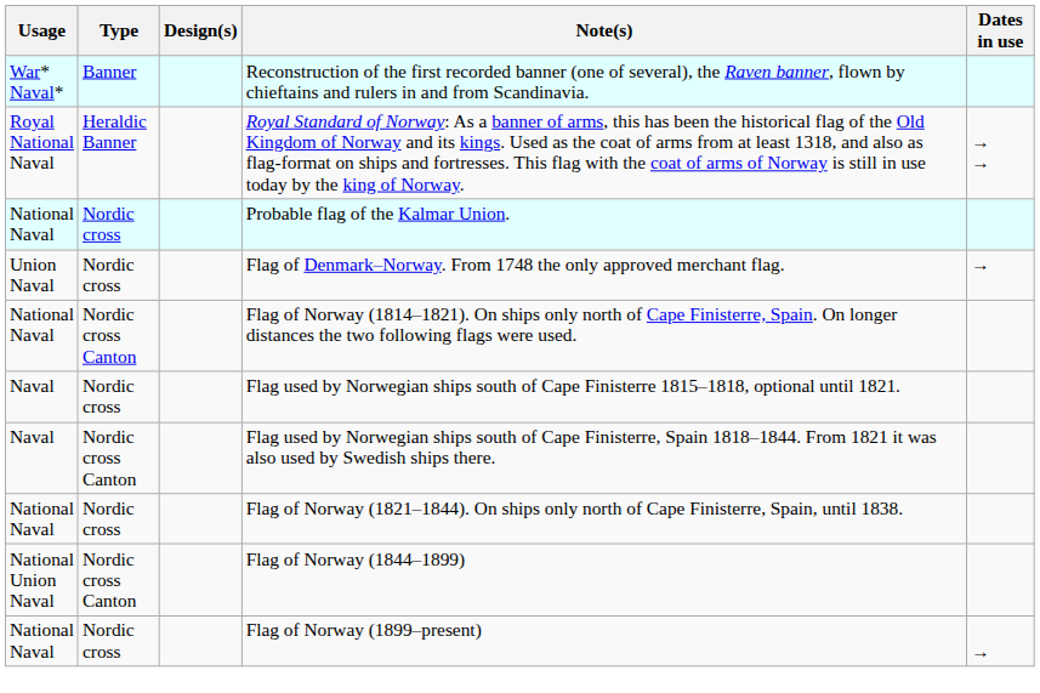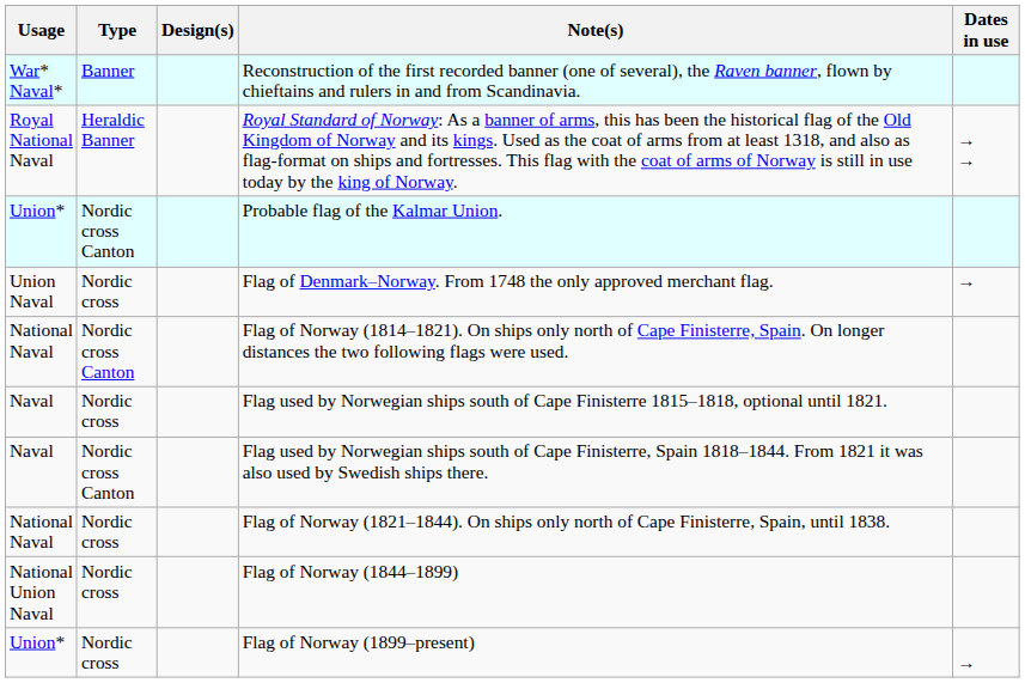Probable flag of the Kalmar Union. | Usage: National Naval -> Union*
Probable flag of the Kalmar Union. | Type: Nordic cross -> Nordic cross Canton
Flag of Norway (1844–1899) | Type: Nordic cross Canton -> Nordic cross
Flag of Norway (1899–present) | Usage: National Naval -> Union*
